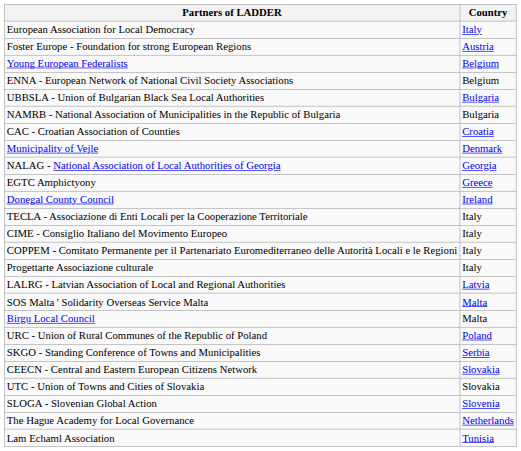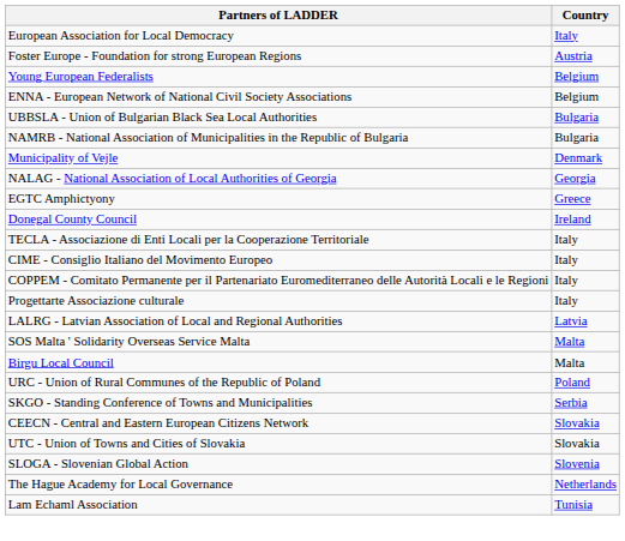- row: CAC - Croatian Association of Counties | Croatia
